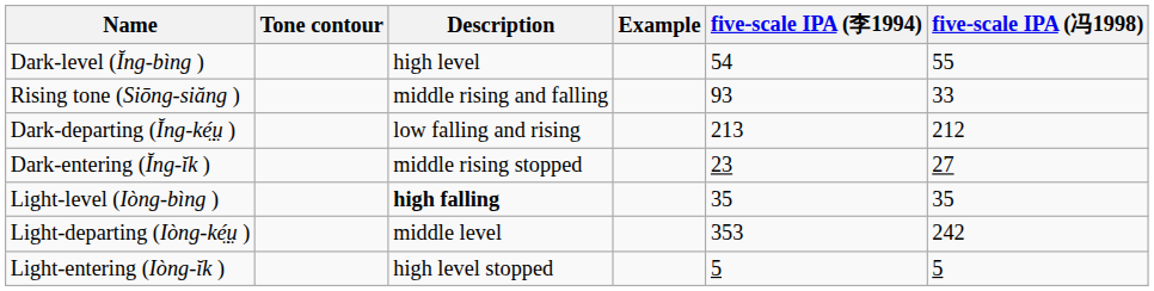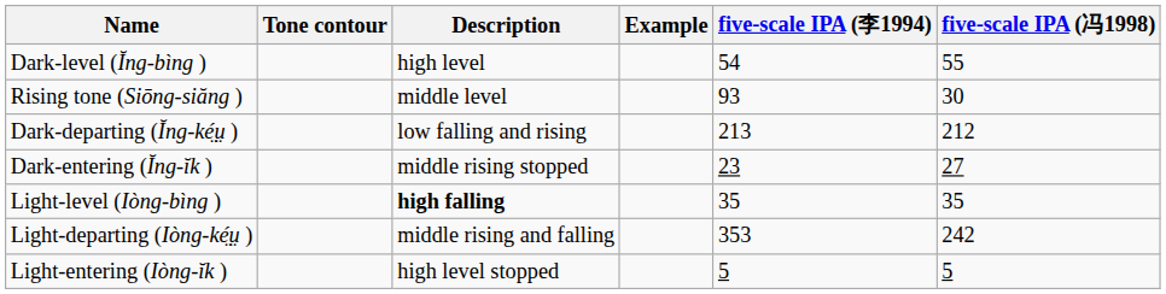Rising tone (Siōng-siăng ) | Description: middle rising and falling -> middle level
Rising tone (Siōng-siăng ) | five-scale IPA (冯1998): 33 -> 30
Light-departing (Iòng-ké̤ṳ ) | Description: middle level -> middle rising and falling
